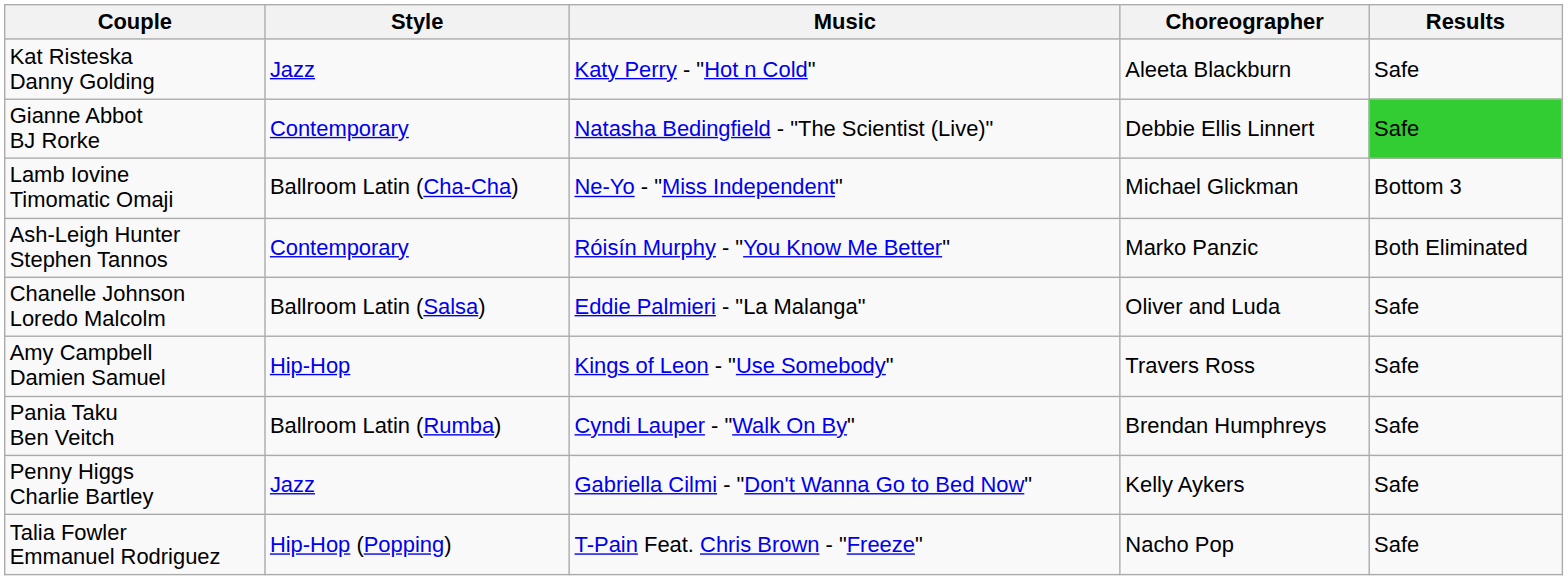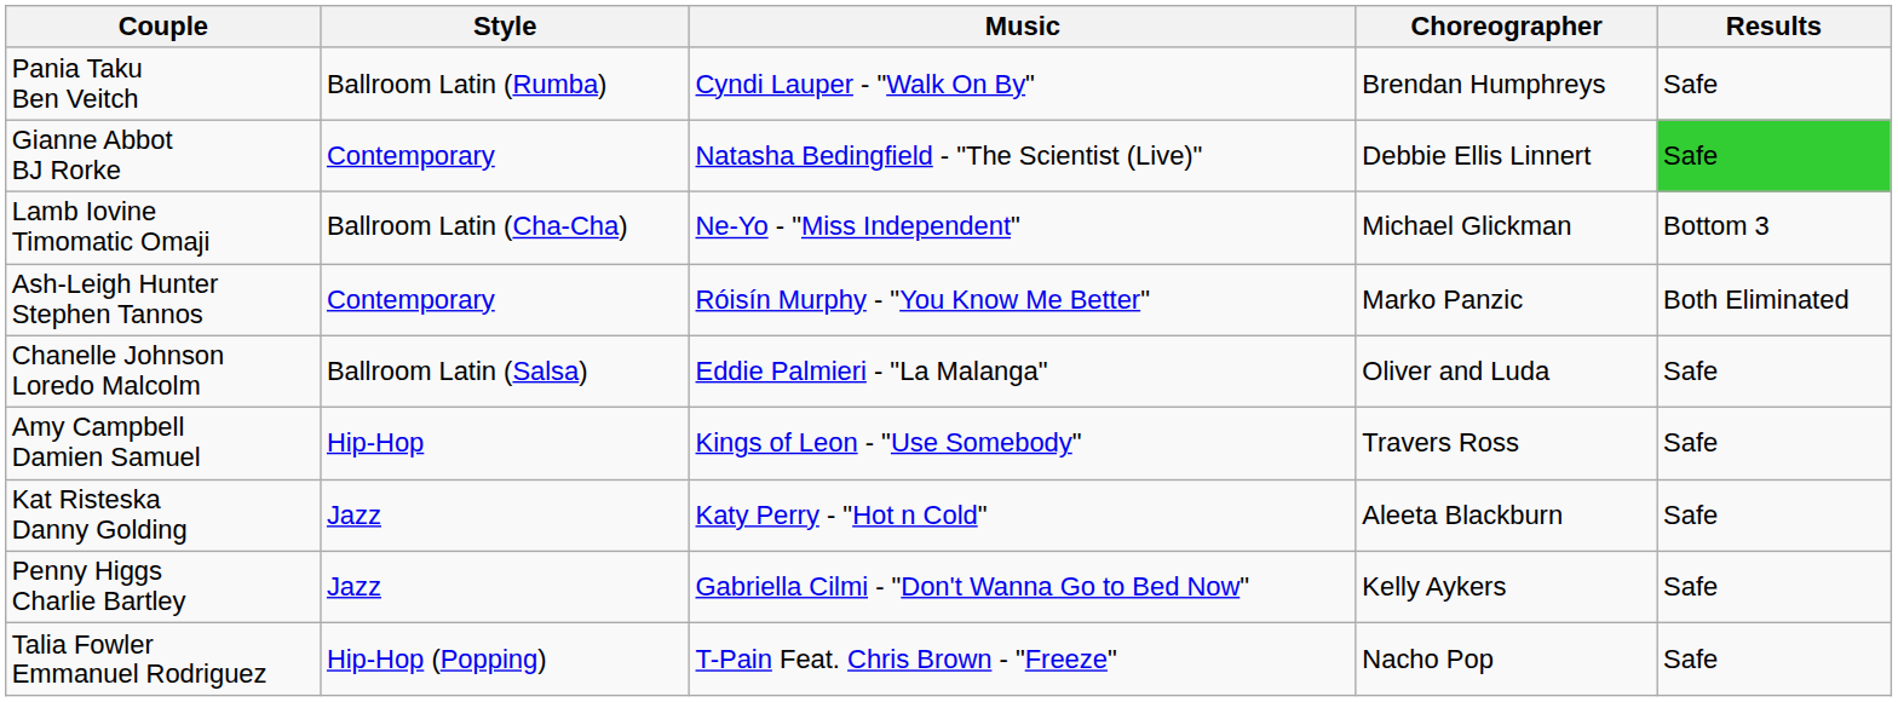rows swapped: Kat Risteska Danny Golding <-> Pania Taku Ben Veitch
